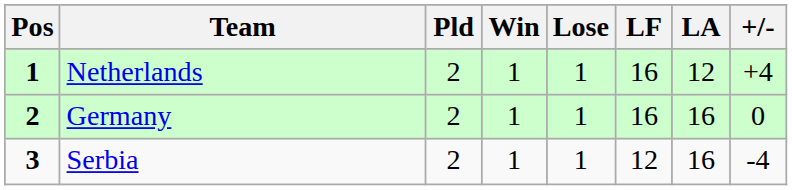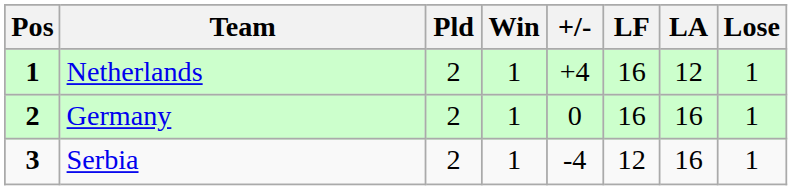columns swapped: Lose <-> +/-
